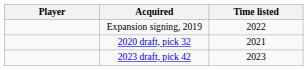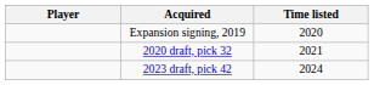Expansion signing, 2019 | Time listed: 2022 -> 2020
2023 draft, pick 42 | Time listed: 2023 -> 2024
